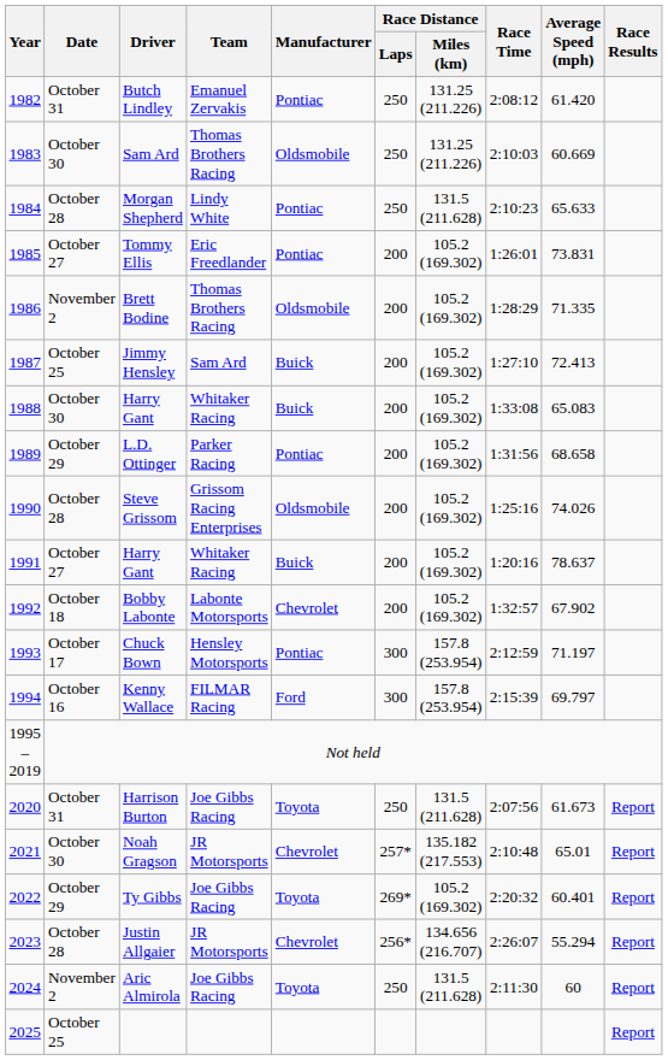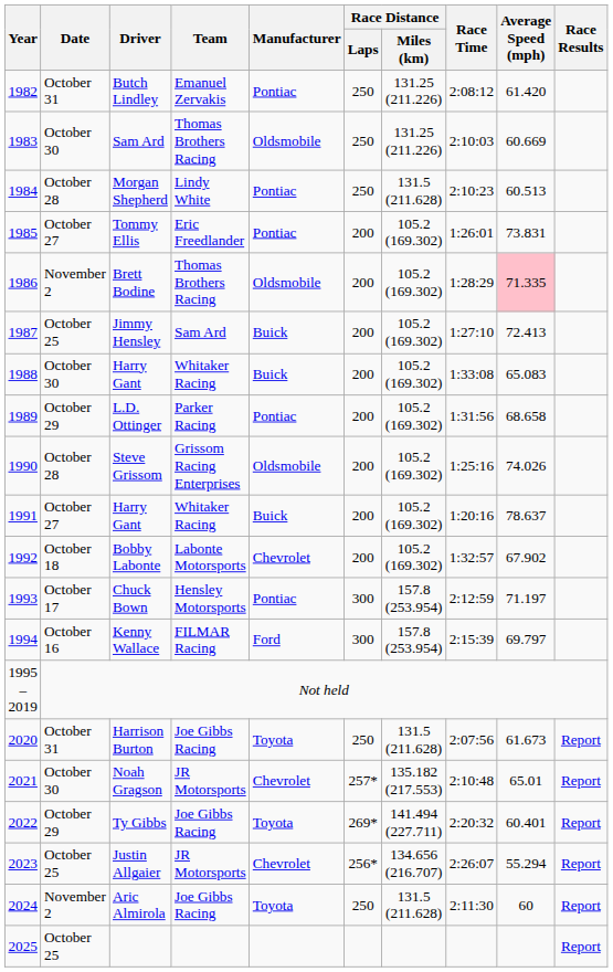Morgan Shepherd | Average Speed (mph): 65.633 -> 60.513
Brett Bodine | Average Speed (mph): no background -> pink background
Ty Gibbs | Race Distance / Miles (km): 105.2 (169.302) -> 141.494 (227.711)
Justin Allgaier | Date: October 28 -> October 25
